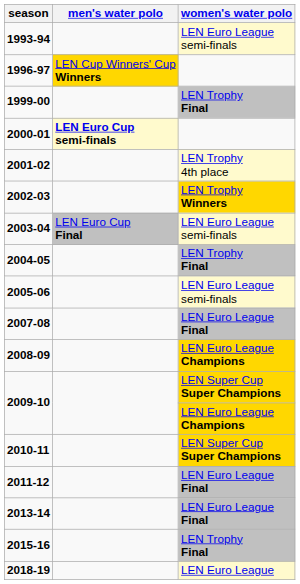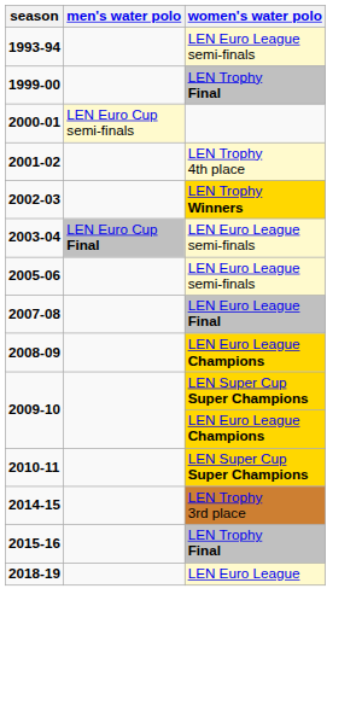- row: 1996-97 | LEN Cup Winners' Cup Winners
2000-01 | men's water polo: bold -> normal
- row: 2004-05 | LEN Trophy Final
- row: 2011-12 | LEN Euro League Final
- row: 2013-14 | LEN Euro League Final
+ row: 2014-15 | LEN Trophy 3rd place
